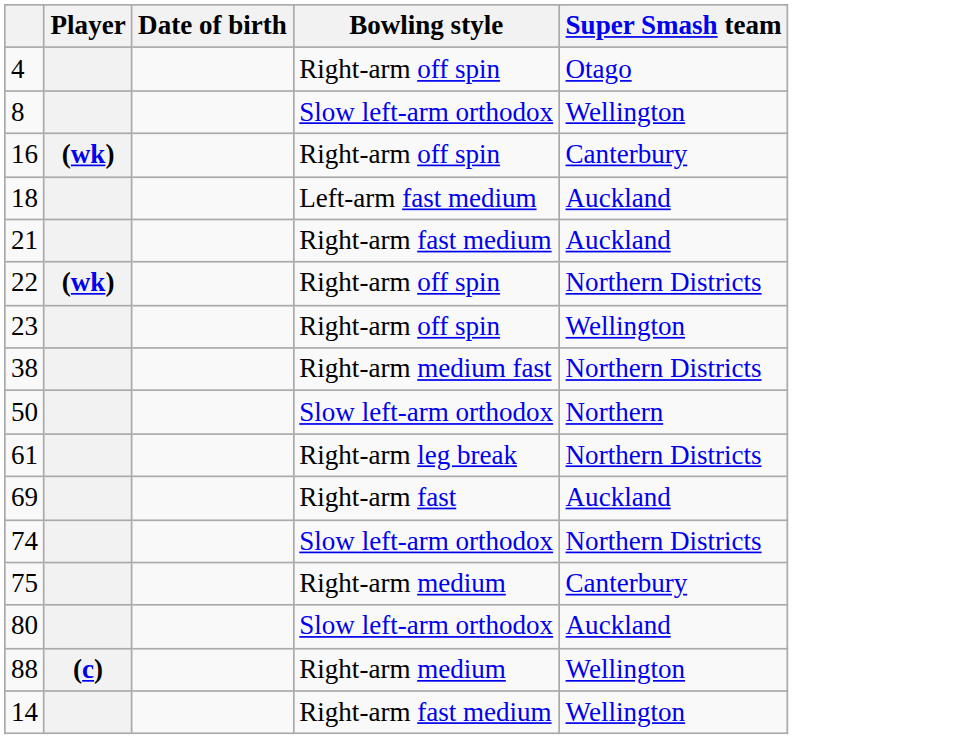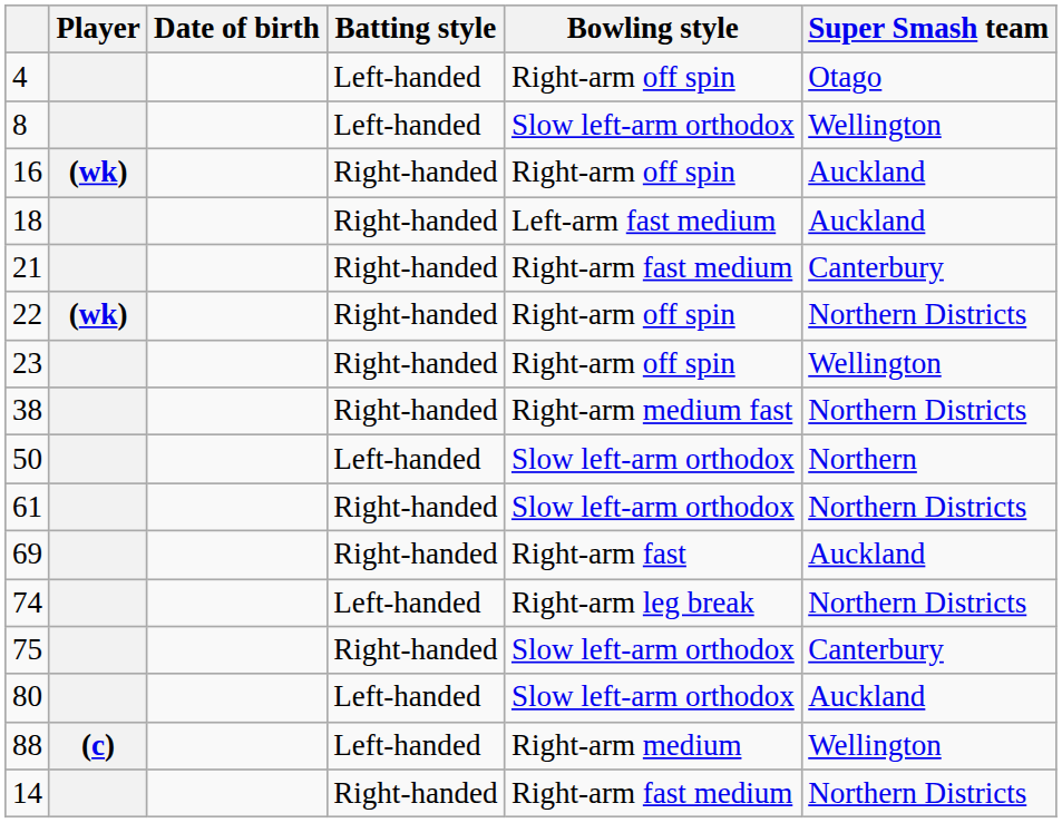+ column: Batting style | Left-handed | Left-handed | Right-handed | Right-handed | Right-handed | Right-handed | Right-handed | Right-handed | Left-handed | Right-handed | Right-handed | Left-handed | Right-handed | Left-handed | Left-handed | Right-handed
16 | Super Smash team: Canterbury -> Auckland
21 | Super Smash team: Auckland -> Canterbury
61 | Bowling style: Right-arm leg break -> Slow left-arm orthodox
74 | Bowling style: Slow left-arm orthodox -> Right-arm leg break
75 | Bowling style: Right-arm medium -> Slow left-arm orthodox
14 | Super Smash team: Wellington -> Northern Districts
